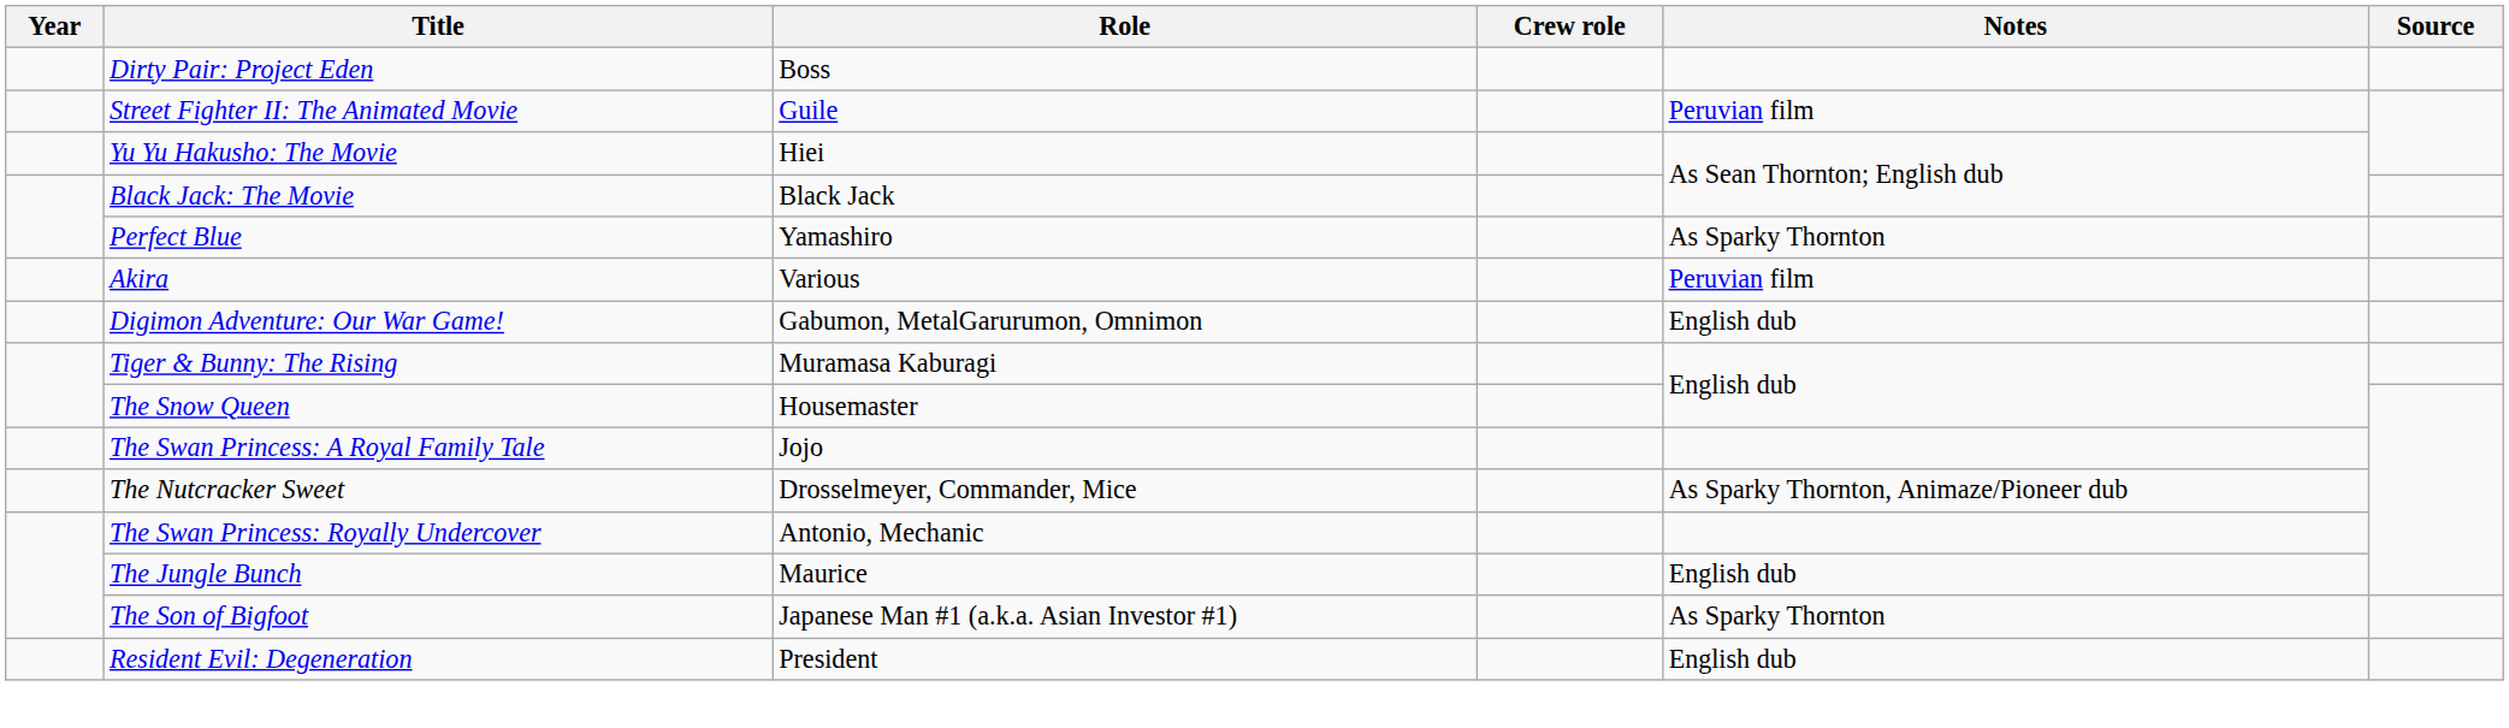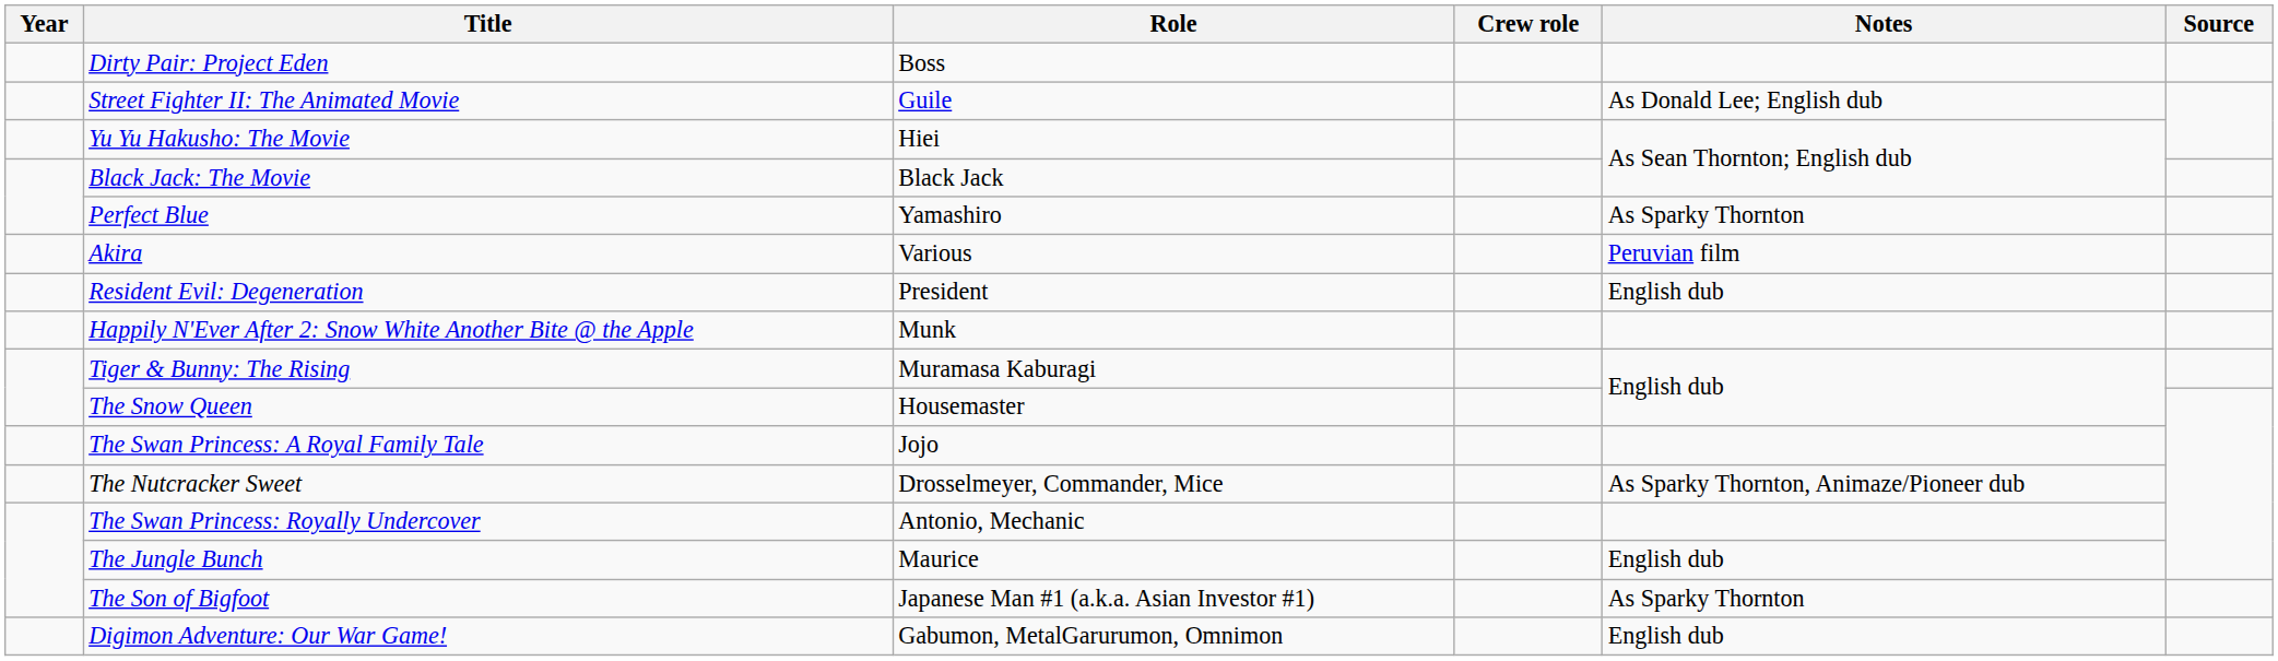Street Fighter II: The Animated Movie | Notes: Peruvian film -> As Donald Lee; English dub
rows swapped: Resident Evil: Degeneration <-> Digimon Adventure: Our War Game!
+ row: Happily N'Ever After 2: Snow White Another Bite @ the Apple | Munk
